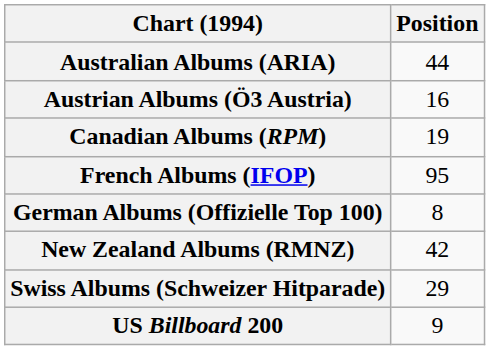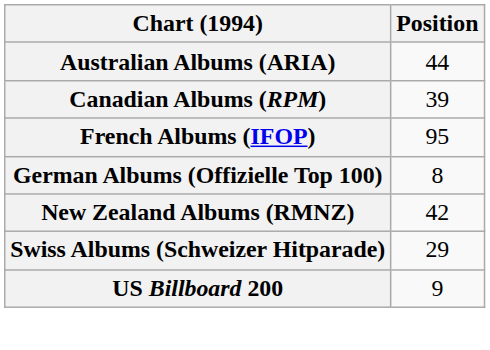- row: Austrian Albums (Ö3 Austria) | 16
Canadian Albums (RPM) | Position: 19 -> 39
